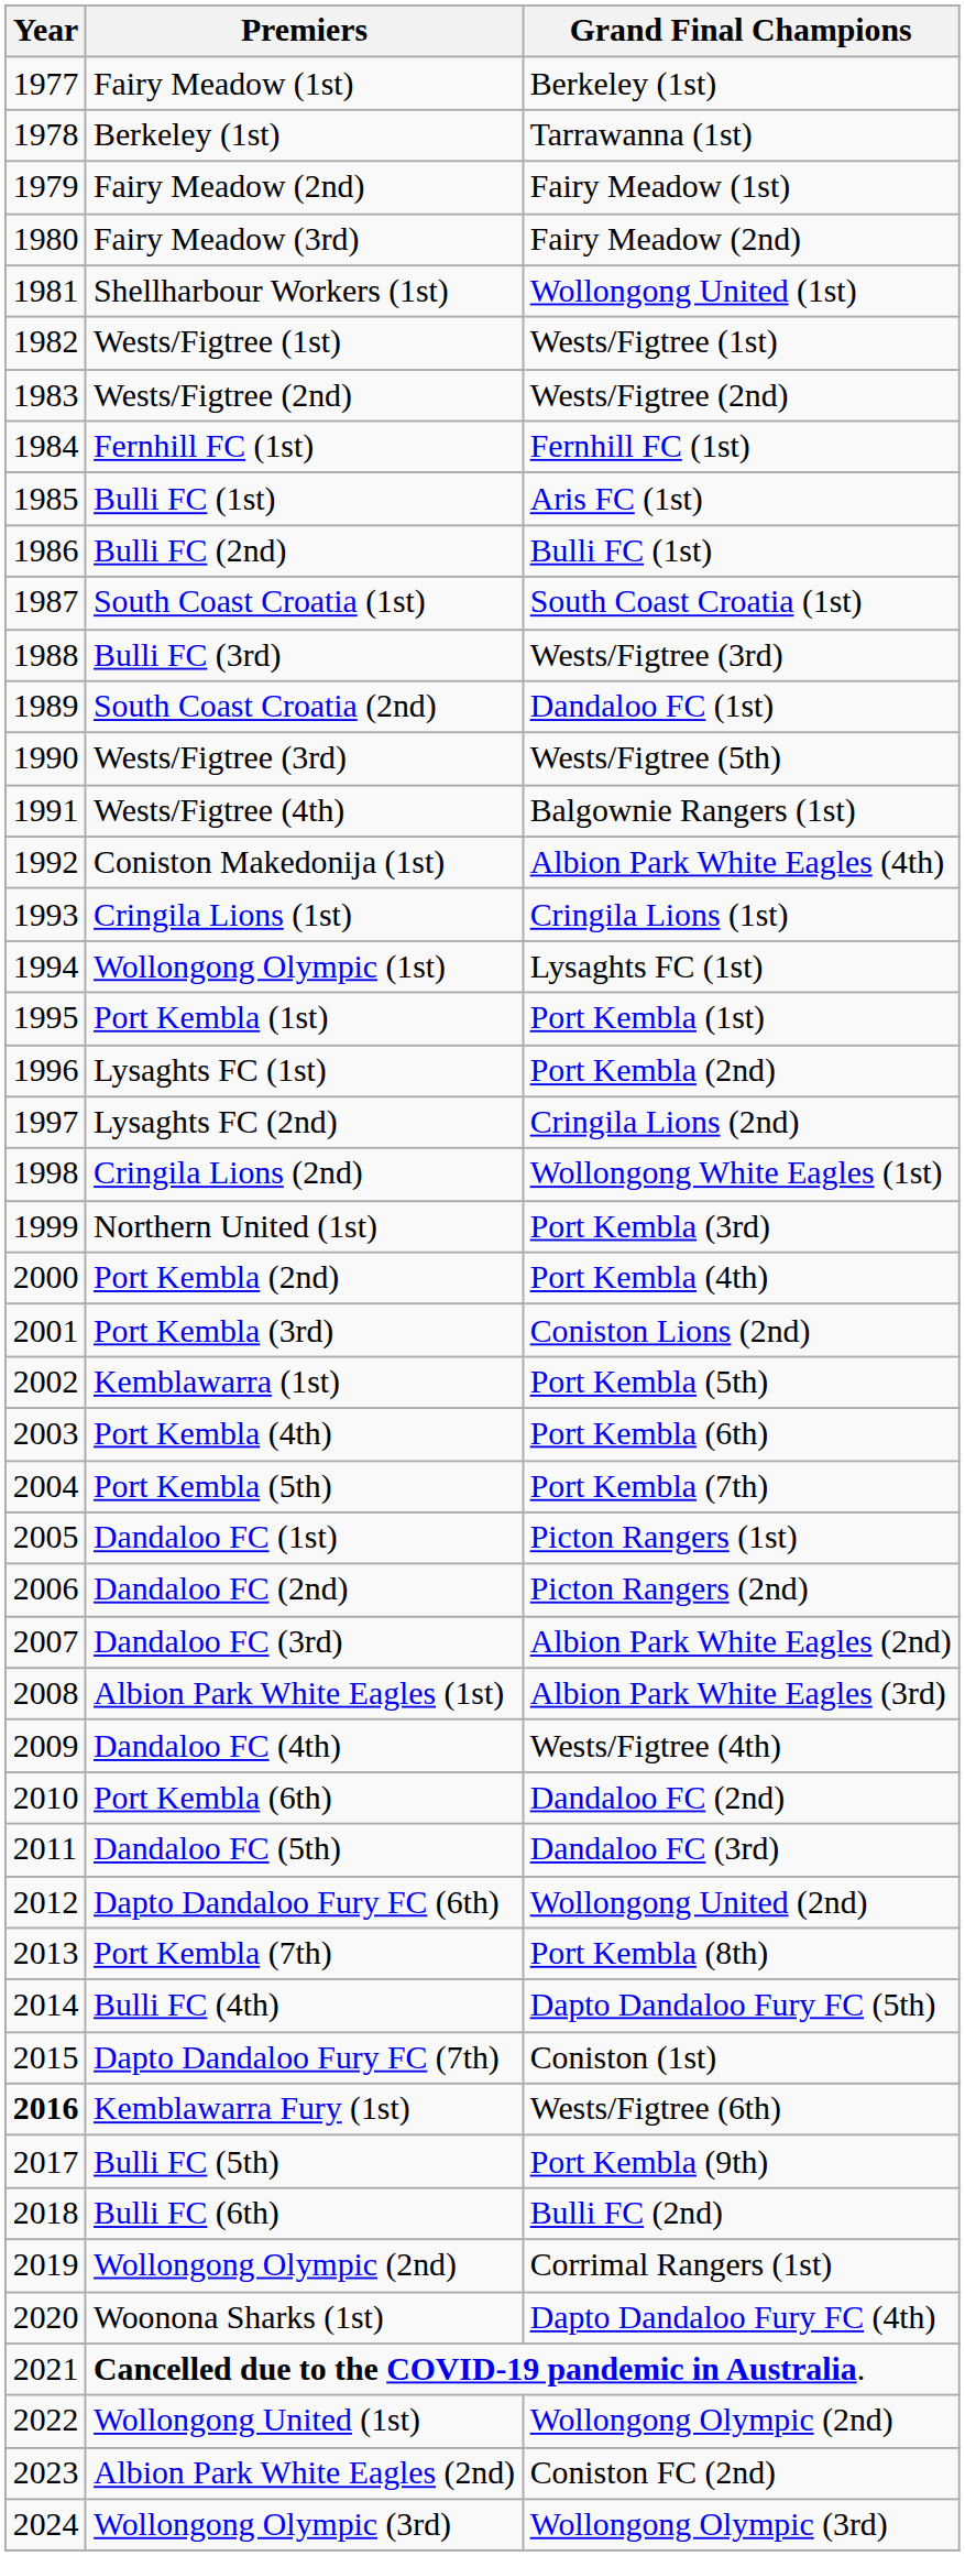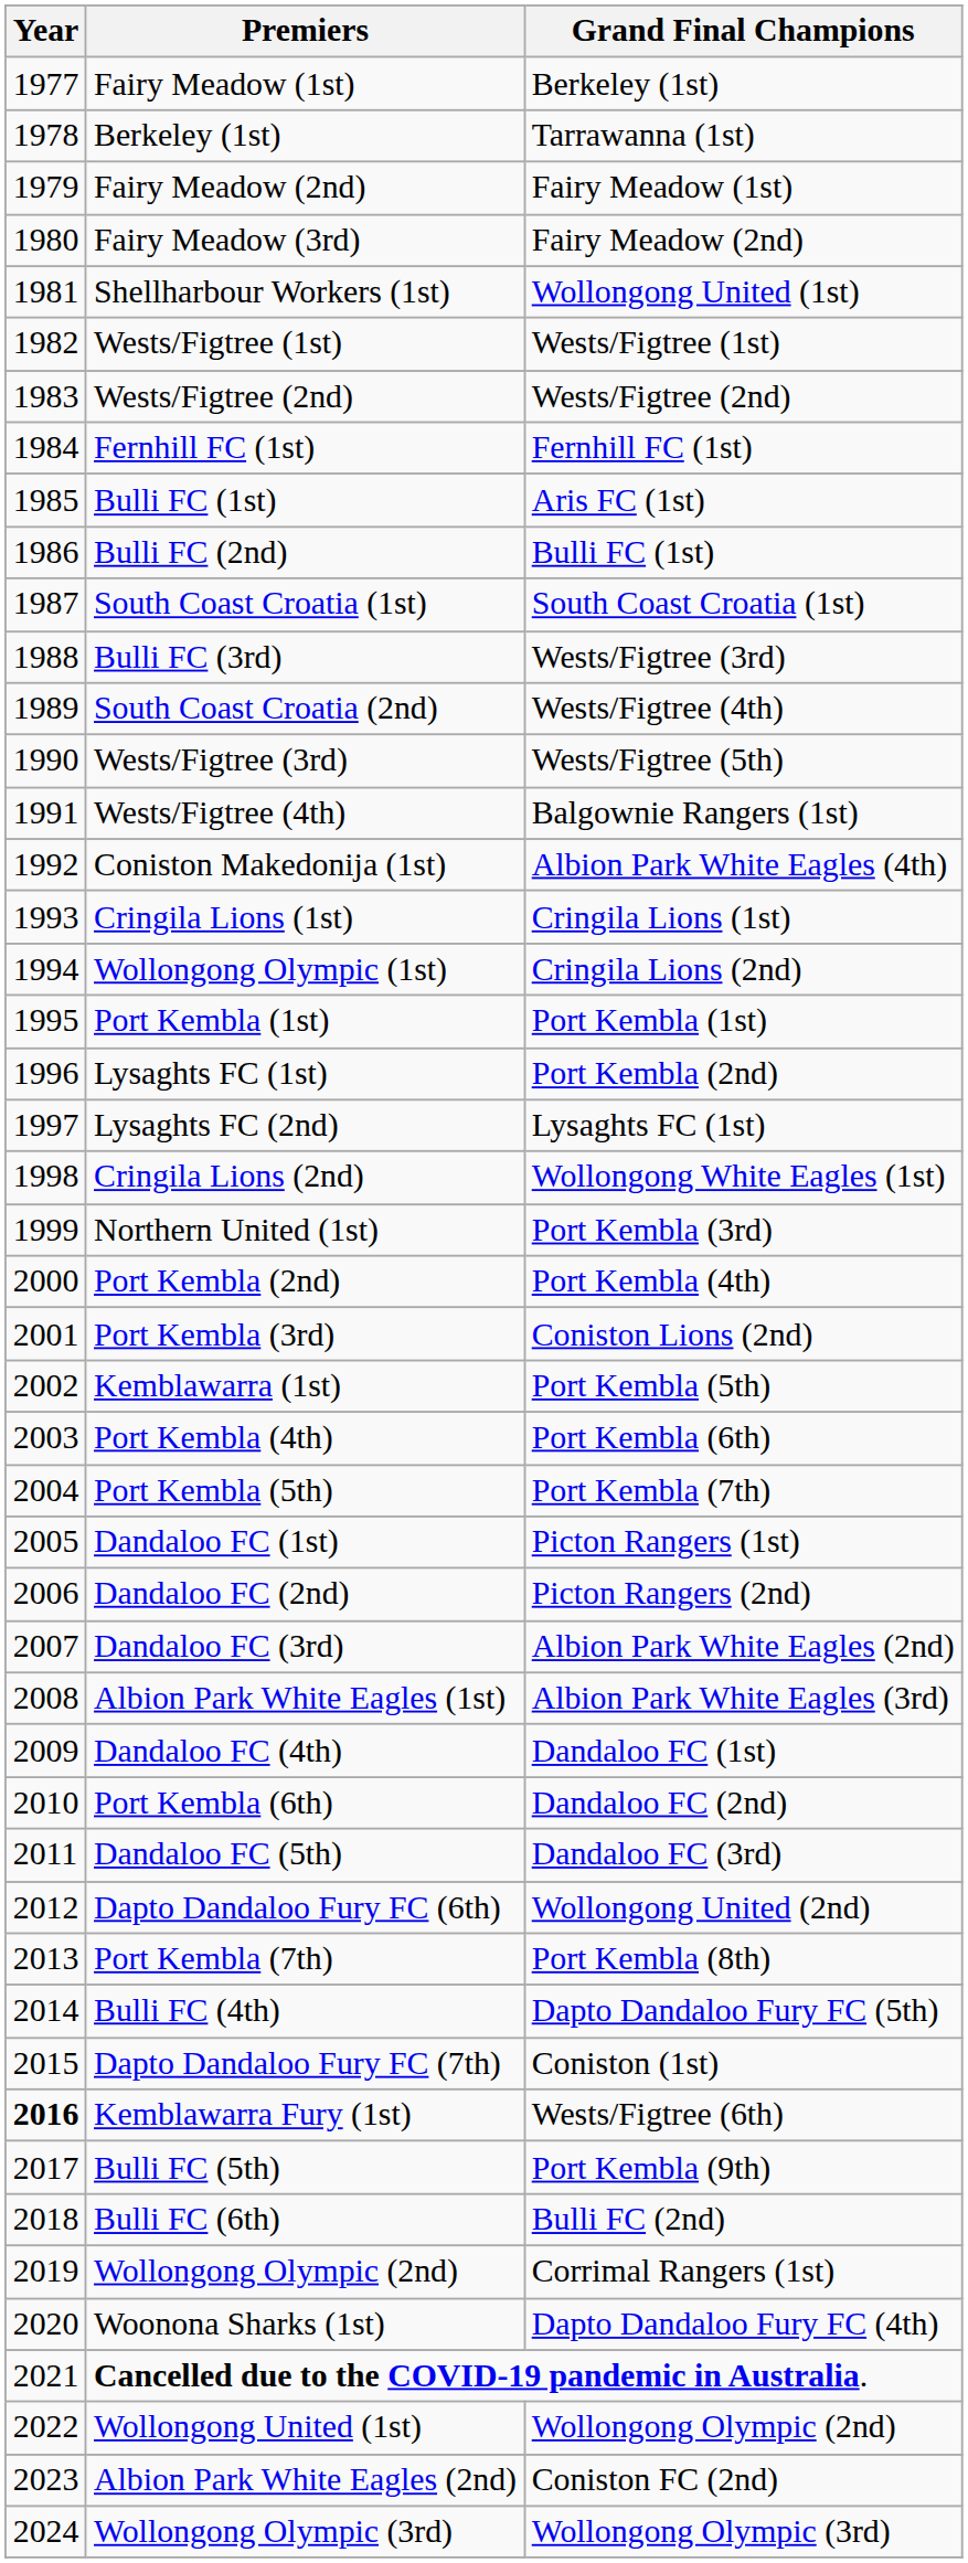South Coast Croatia (2nd) | Grand Final Champions: Dandaloo FC (1st) -> Wests/Figtree (4th)
Wollongong Olympic (1st) | Grand Final Champions: Lysaghts FC (1st) -> Cringila Lions (2nd)
Lysaghts FC (2nd) | Grand Final Champions: Cringila Lions (2nd) -> Lysaghts FC (1st)
Dandaloo FC (4th) | Grand Final Champions: Wests/Figtree (4th) -> Dandaloo FC (1st)
